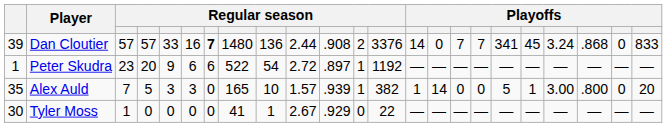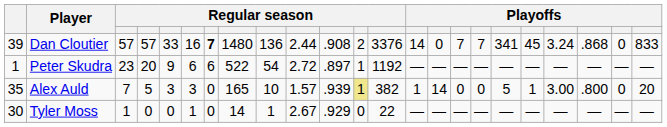Alex Auld | column 12: no background -> khaki background
Tyler Moss | column 6: 0 -> 1
Tyler Moss | column 8: 41 -> 14
